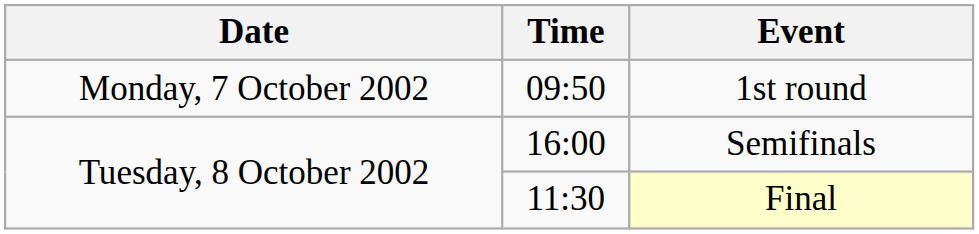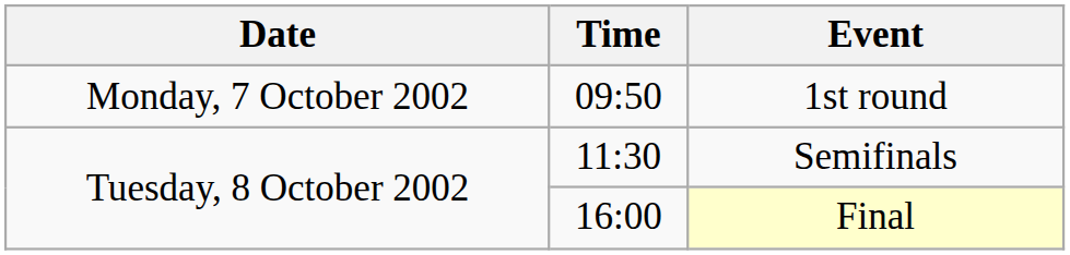Semifinals | Time: 16:00 -> 11:30
Final | Time: 11:30 -> 16:00
